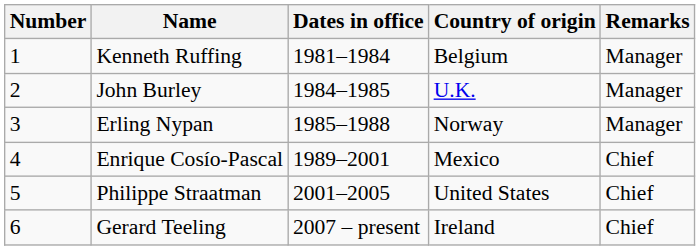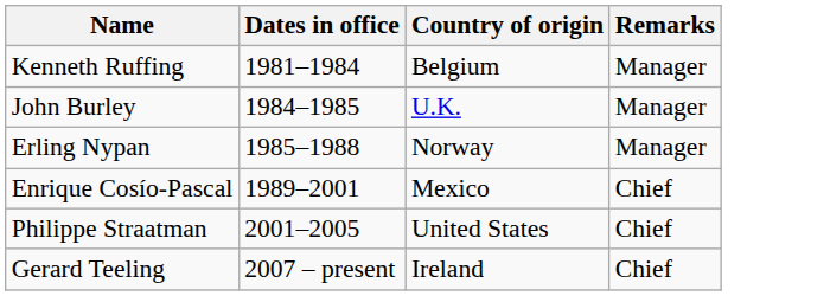- column: Number | 1 | 2 | 3 | 4 | 5 | 6
